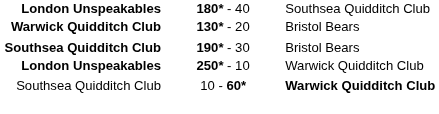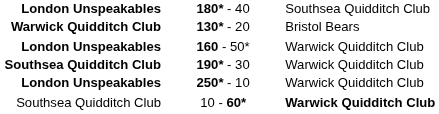+ row: London Unspeakables | 160 - 50* | Warwick Quidditch Club
190* - 30 | column 3: Bristol Bears -> Warwick Quidditch Club
